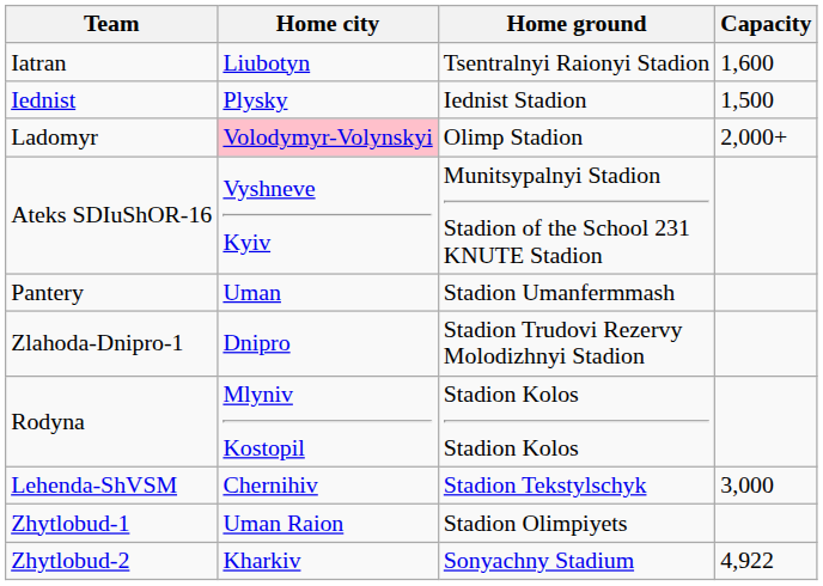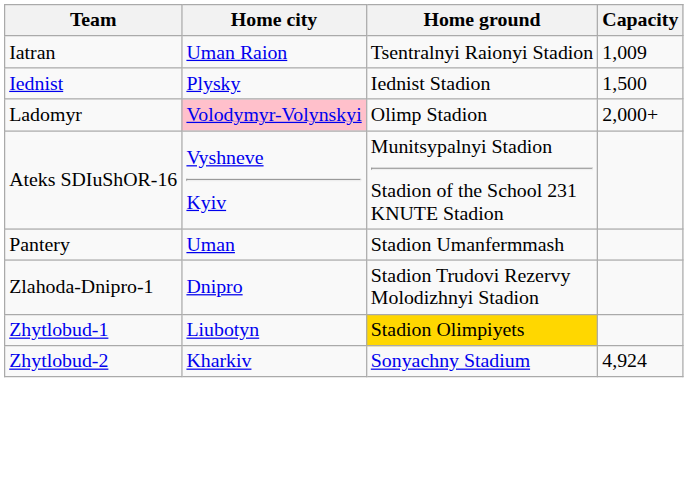Iatran | Home city: Liubotyn -> Uman Raion
Iatran | Capacity: 1,600 -> 1,009
- row: Rodyna | Mlyniv Kostopil | Stadion Kolos Stadion Kolos
- row: Lehenda-ShVSM | Chernihiv | Stadion Tekstylschyk | 3,000
Zhytlobud-1 | Home city: Uman Raion -> Liubotyn
Zhytlobud-1 | Home ground: no background -> gold background
Zhytlobud-2 | Capacity: 4,922 -> 4,924
